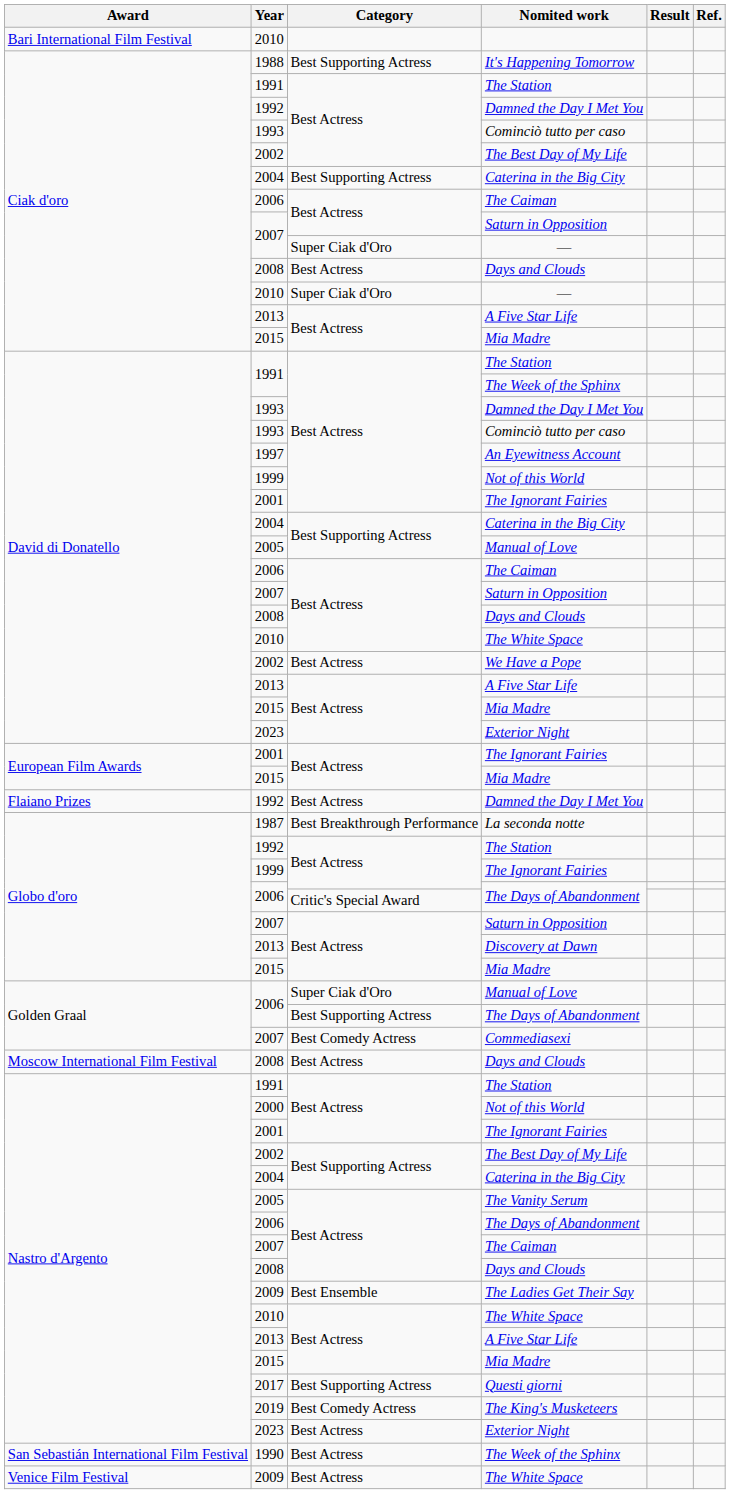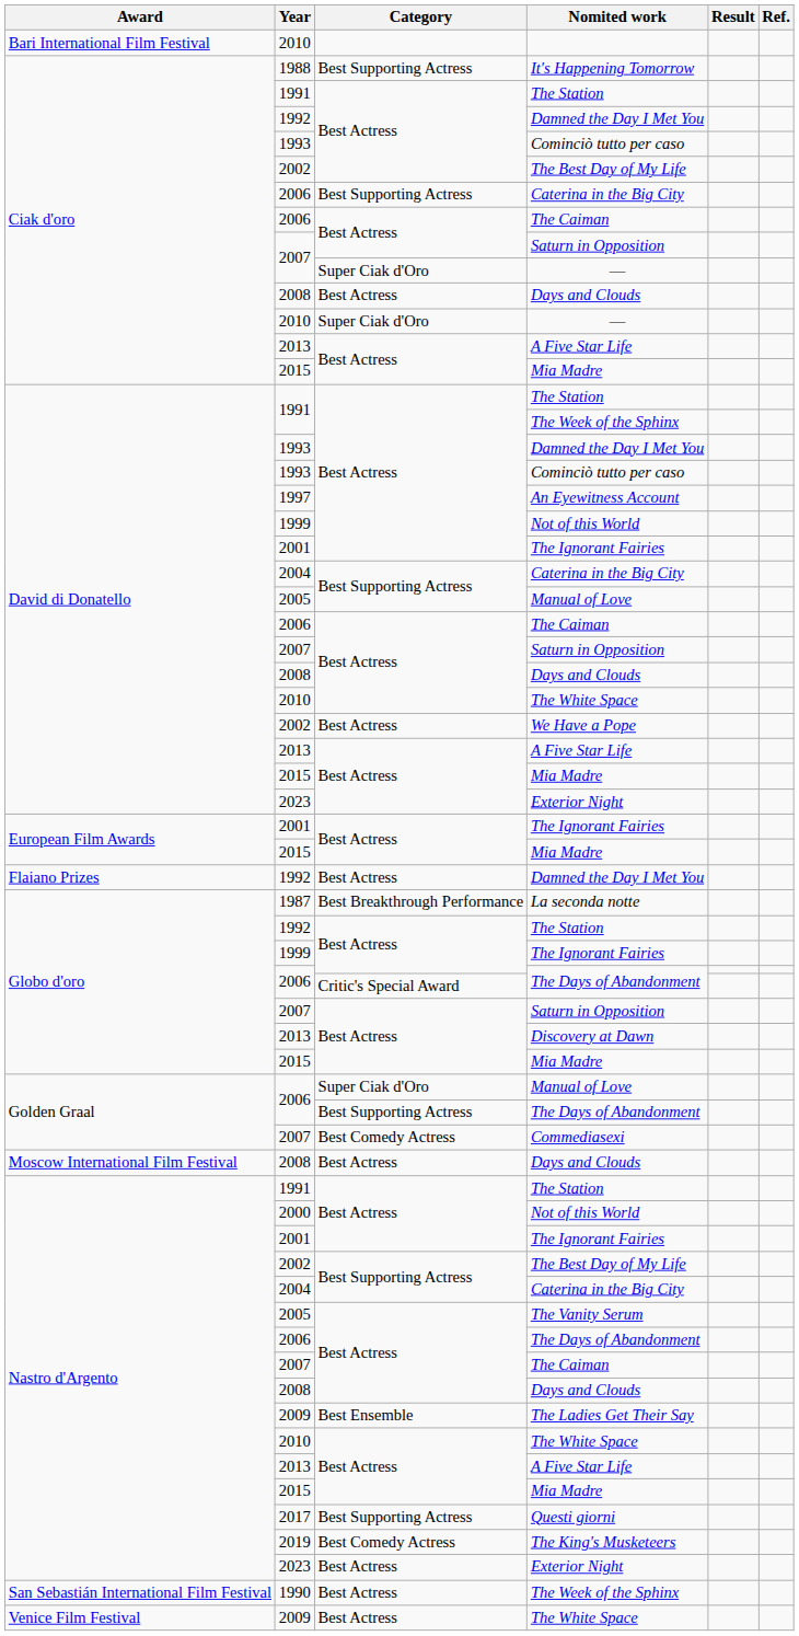Ciak d'oro / Caterina in the Big City | Year: 2004 -> 2006
